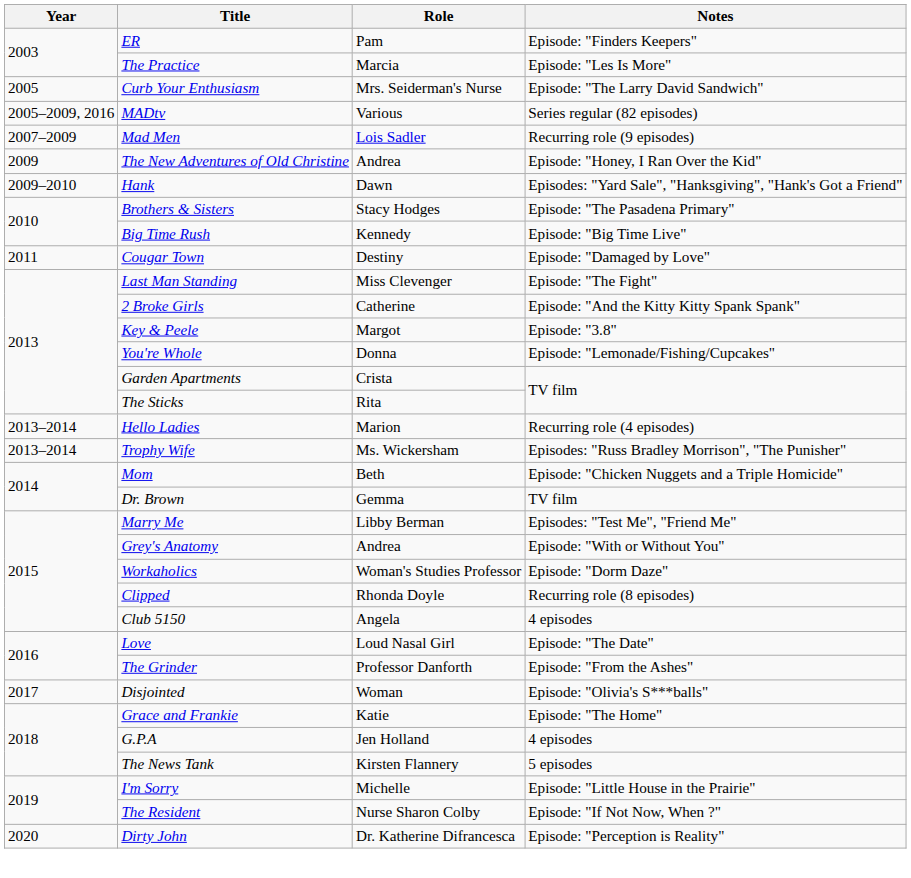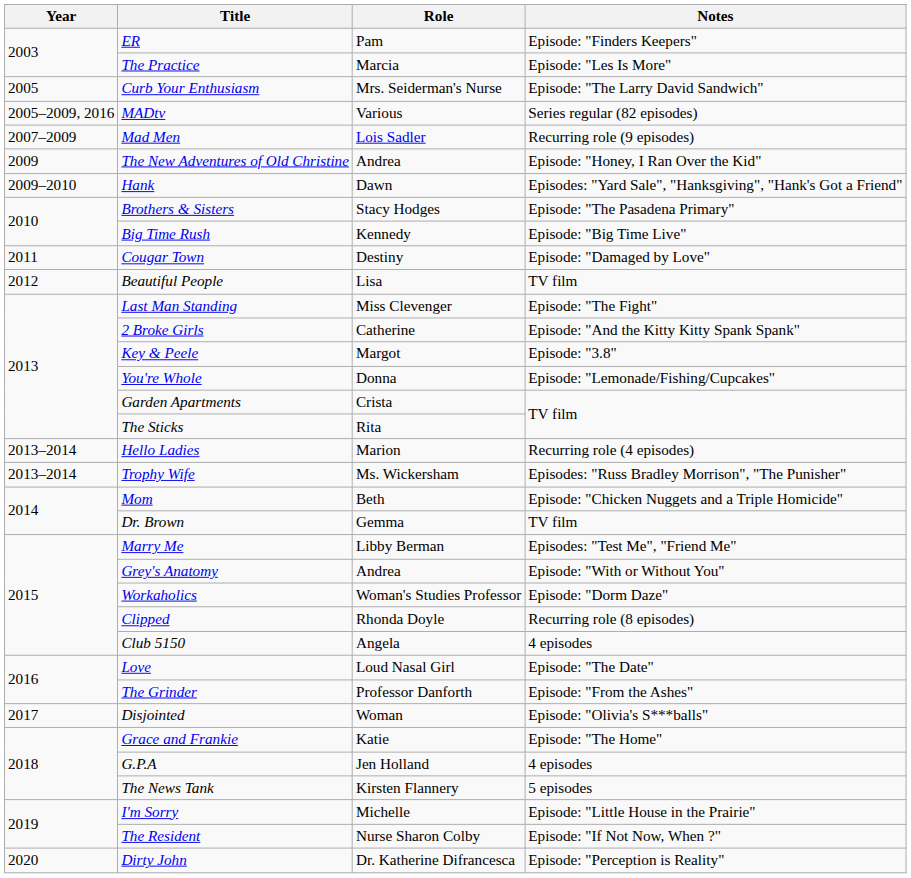+ row: 2012 | Beautiful People | Lisa | TV film
